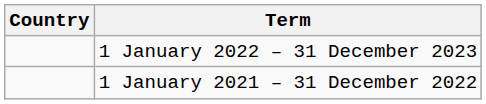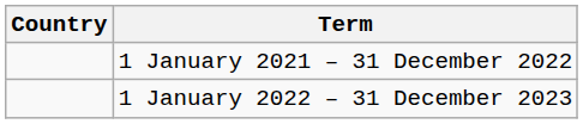rows swapped: 1 January 2021 – 31 December 2022 <-> 1 January 2022 – 31 December 2023
